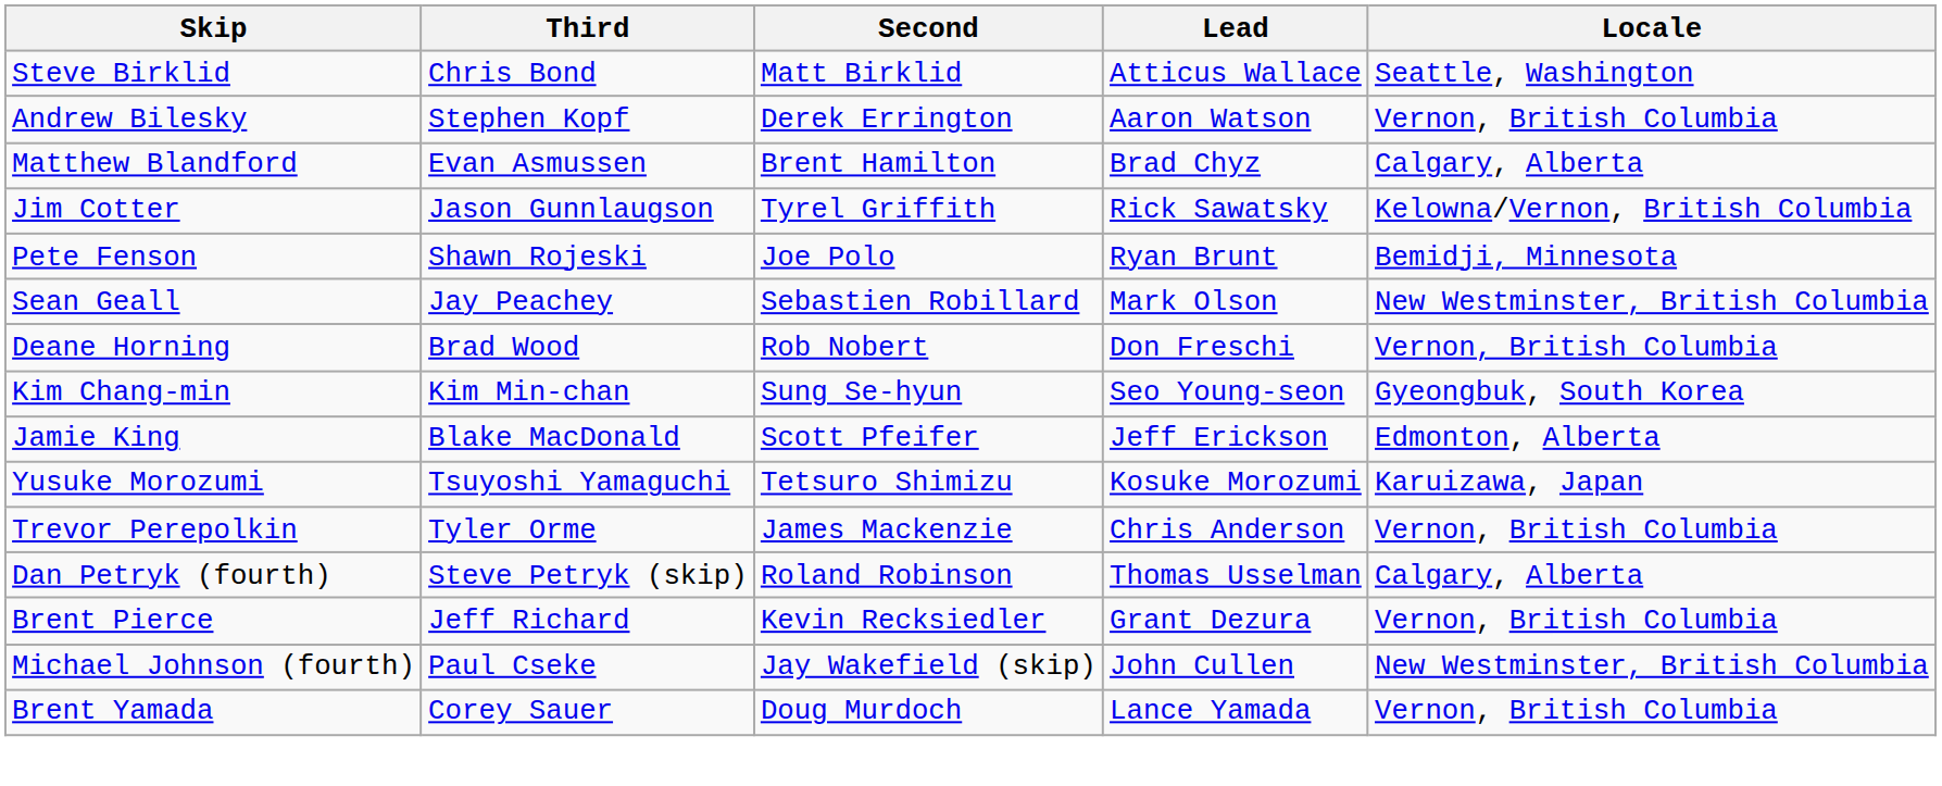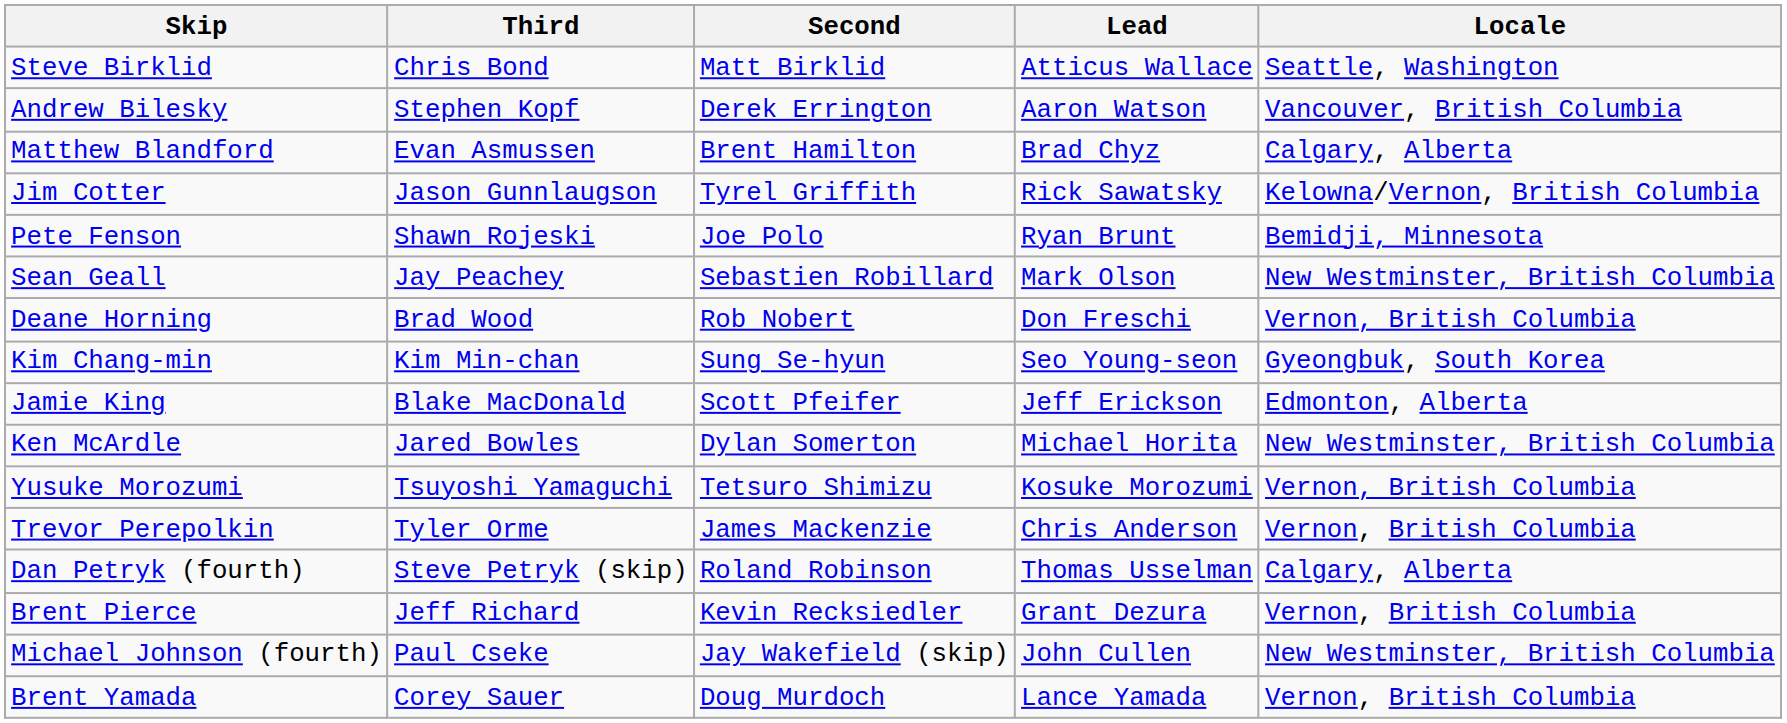Andrew Bilesky | Locale: Vernon, British Columbia -> Vancouver, British Columbia
+ row: Ken McArdle | Jared Bowles | Dylan Somerton | Michael Horita | New Westminster, British Columbia
Yusuke Morozumi | Locale: Karuizawa, Japan -> Vernon, British Columbia
